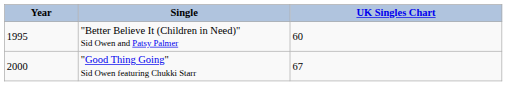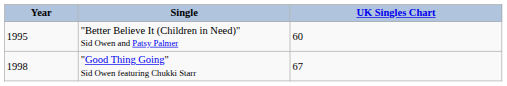"Good Thing Going" Sid Owen featuring Chukki Starr | Year: 2000 -> 1998
